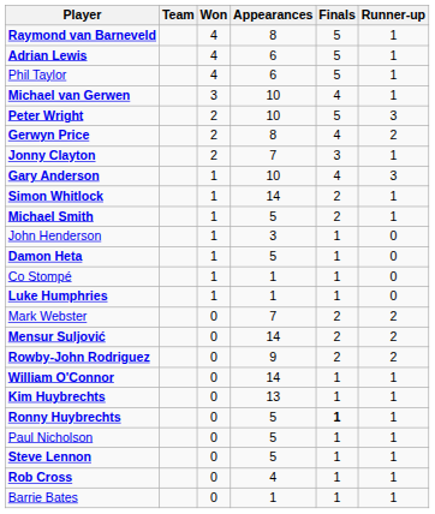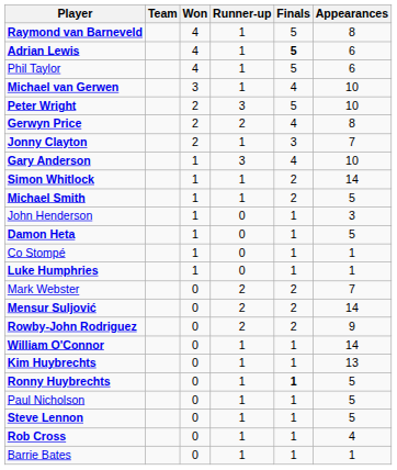columns swapped: Runner-up <-> Appearances
Adrian Lewis | Finals: normal -> bold
